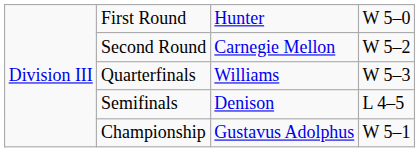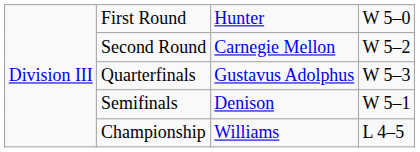Quarterfinals | column 3: Williams -> Gustavus Adolphus
Semifinals | column 4: L 4–5 -> W 5–1
Championship | column 3: Gustavus Adolphus -> Williams
Championship | column 4: W 5–1 -> L 4–5
